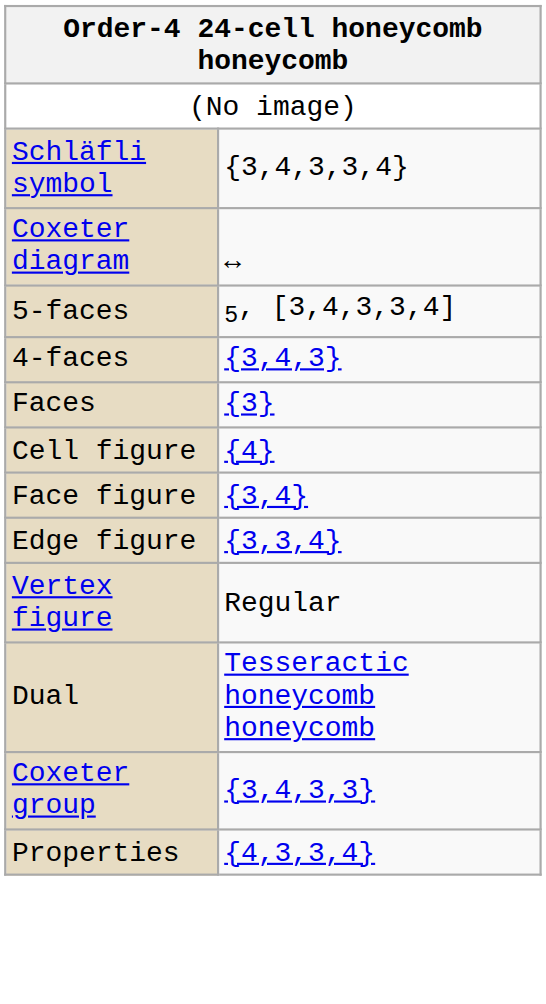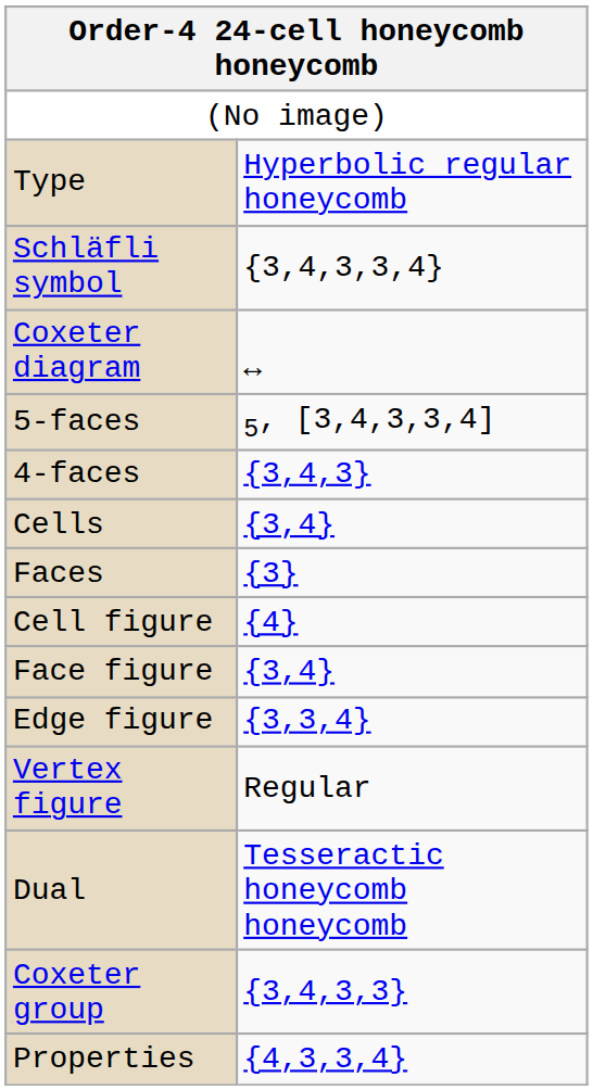+ row: Type | Hyperbolic regular honeycomb
+ row: Cells | {3,4}
